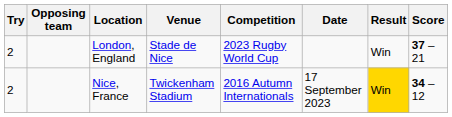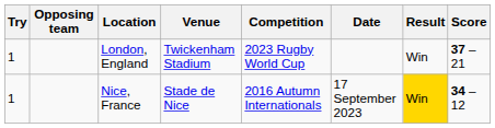London, England | Try: 2 -> 1
London, England | Venue: Stade de Nice -> Twickenham Stadium
Nice, France | Try: 2 -> 1
Nice, France | Venue: Twickenham Stadium -> Stade de Nice
